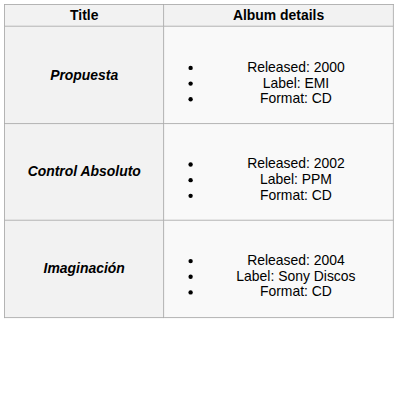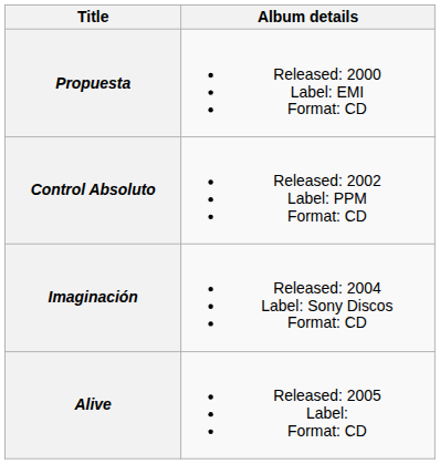+ row: Alive | Released: 2005 Label: Format: CD
